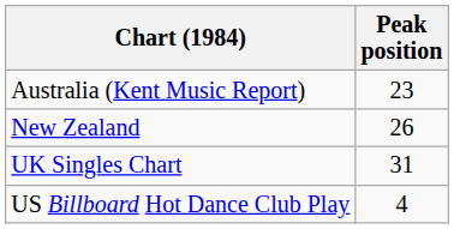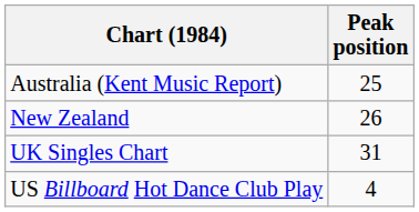Australia (Kent Music Report) | Peak position: 23 -> 25
